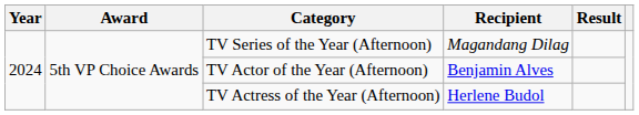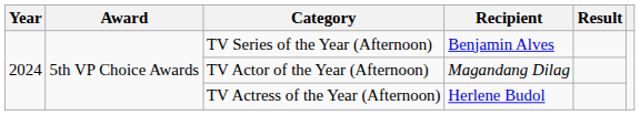TV Series of the Year (Afternoon) | Recipient: Magandang Dilag -> Benjamin Alves
TV Actor of the Year (Afternoon) | Recipient: Benjamin Alves -> Magandang Dilag
